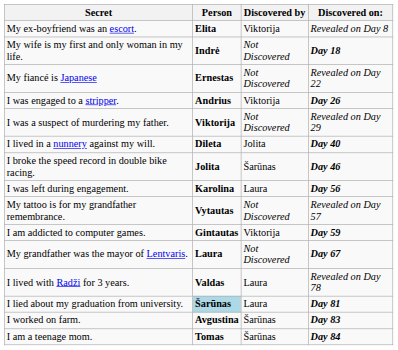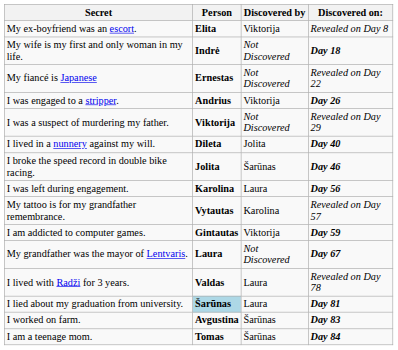My tattoo is for my grandfather remembrance. | Discovered by: Not Discovered -> Karolina
